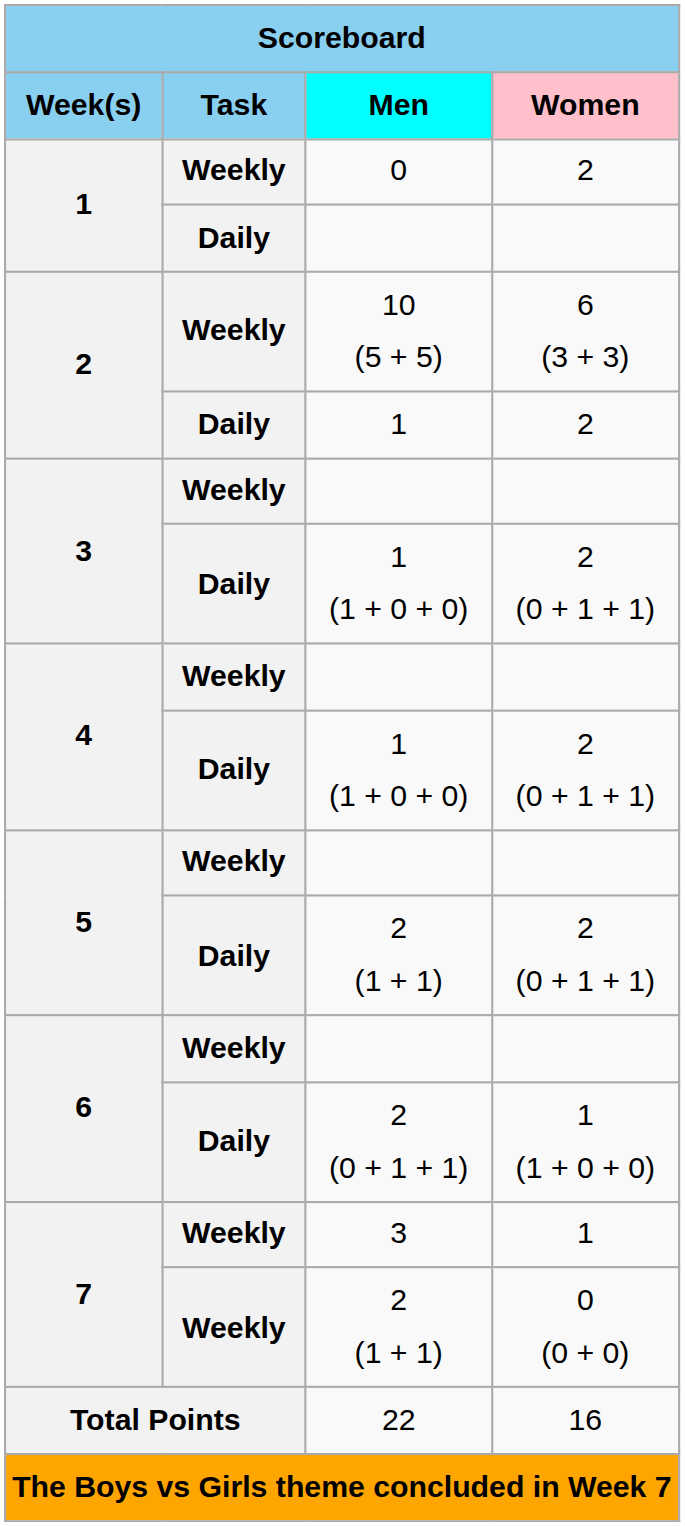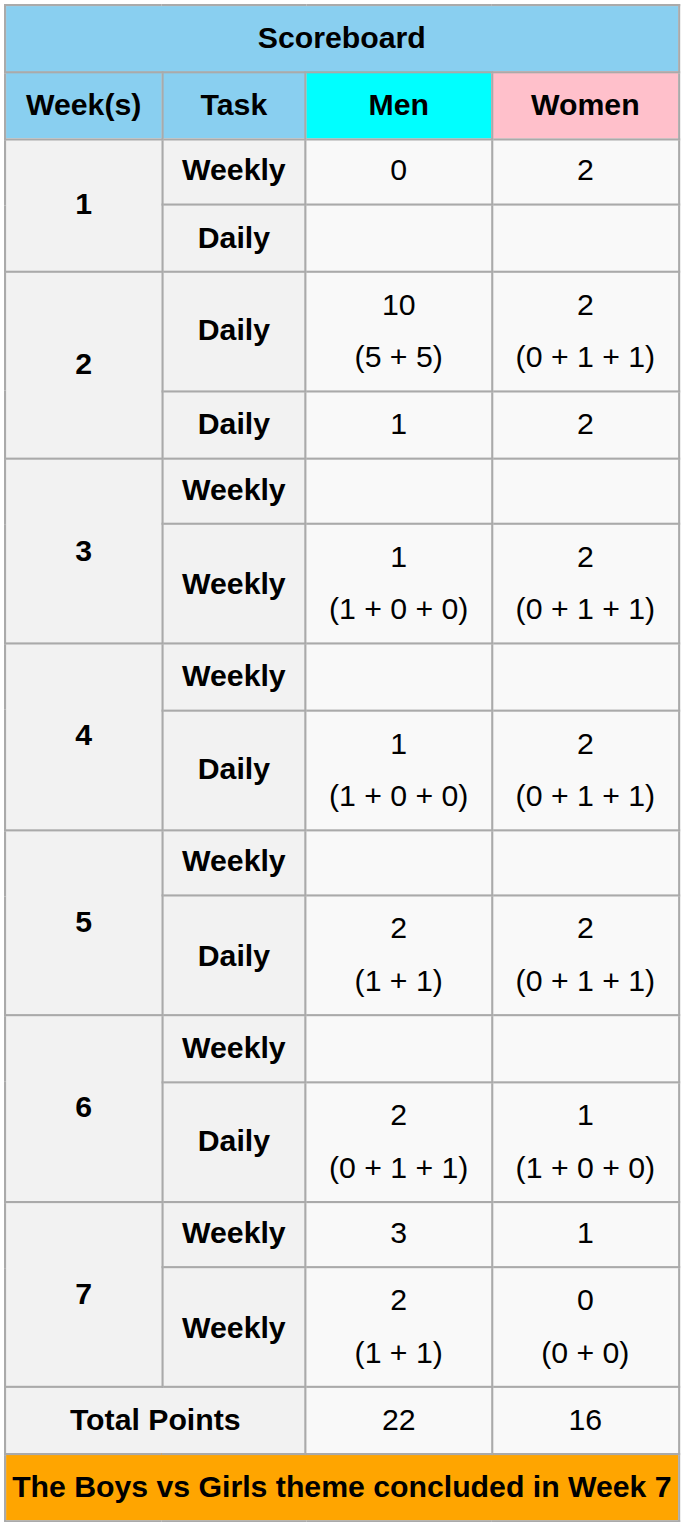10 (5 + 5) | Task: Weekly -> Daily
10 (5 + 5) | Women: 6 (3 + 3) -> 2 (0 + 1 + 1)
3 / 1 (1 + 0 + 0) | Task: Daily -> Weekly
